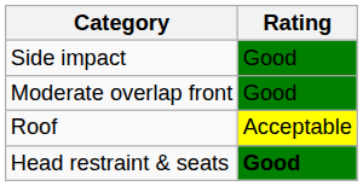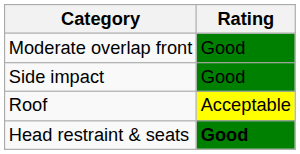rows swapped: Moderate overlap front <-> Side impact
